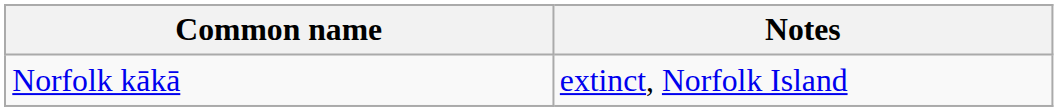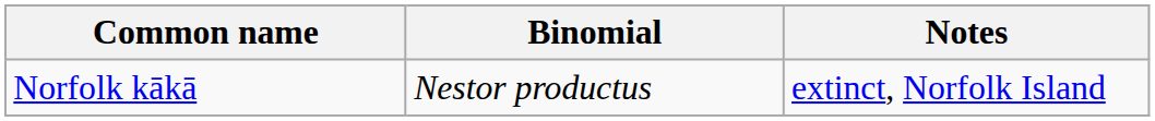+ column: Binomial | Nestor productus
